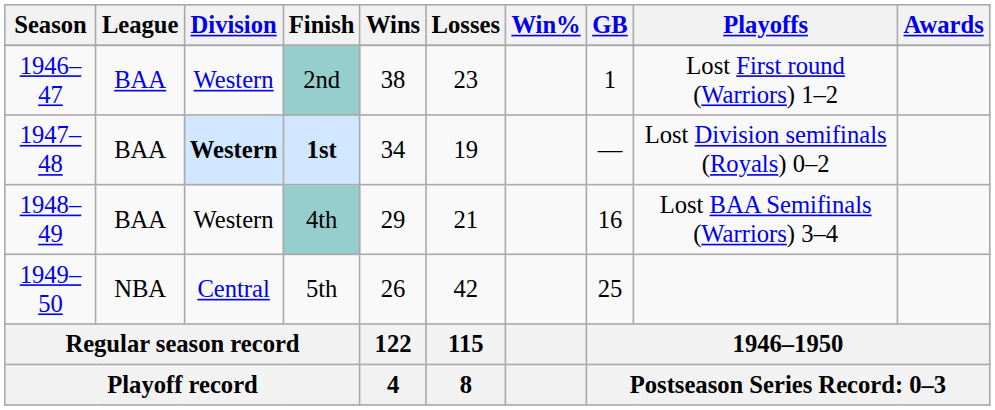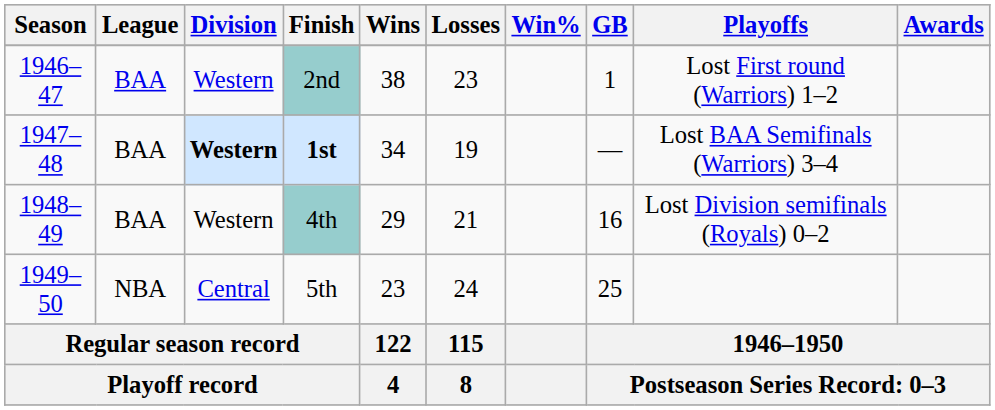1st | Playoffs: Lost Division semifinals (Royals) 0–2 -> Lost BAA Semifinals (Warriors) 3–4
4th | Playoffs: Lost BAA Semifinals (Warriors) 3–4 -> Lost Division semifinals (Royals) 0–2
5th | Wins: 26 -> 23
5th | Losses: 42 -> 24
